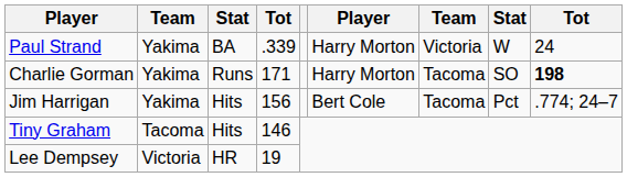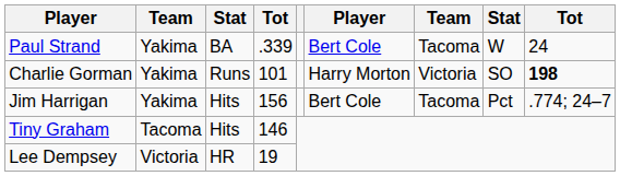Paul Strand | column 6: Harry Morton -> Bert Cole
Paul Strand | column 7: Victoria -> Tacoma
Charlie Gorman | column 4: 171 -> 101
Charlie Gorman | column 7: Tacoma -> Victoria
